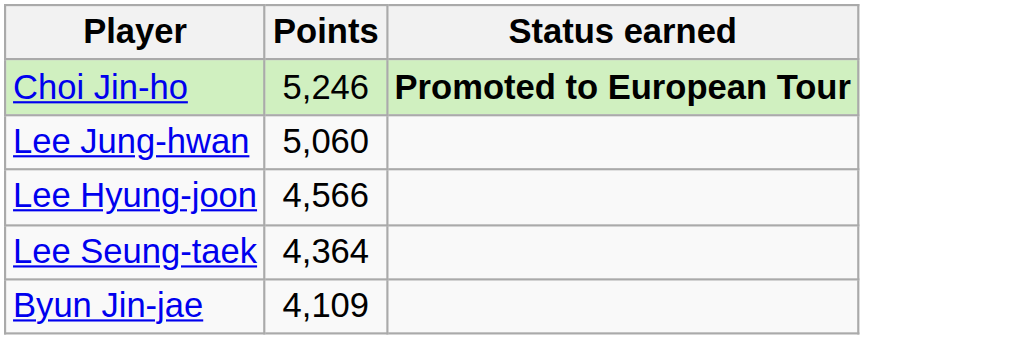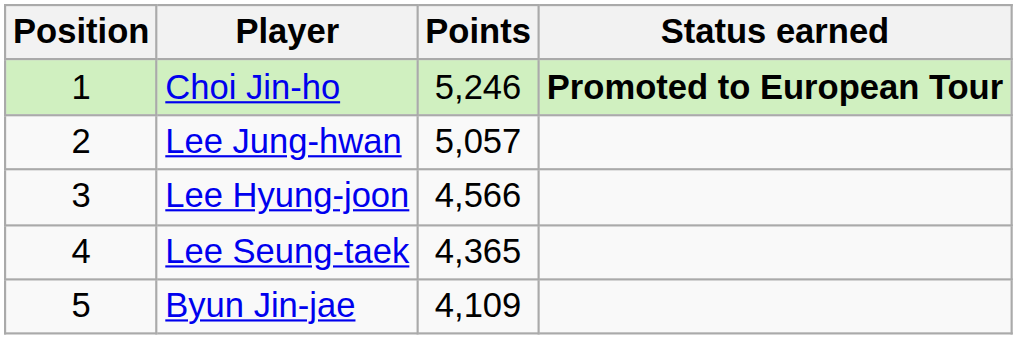+ column: Position | 1 | 2 | 3 | 4 | 5
Lee Jung-hwan | Points: 5,060 -> 5,057
Lee Seung-taek | Points: 4,364 -> 4,365
